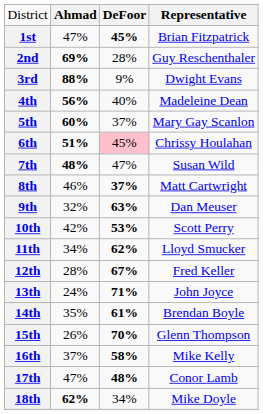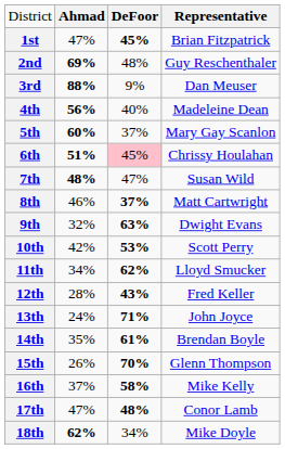2nd | column 3: 28% -> 48%
3rd | column 4: Dwight Evans -> Dan Meuser
9th | column 4: Dan Meuser -> Dwight Evans
12th | column 3: 67% -> 43%
